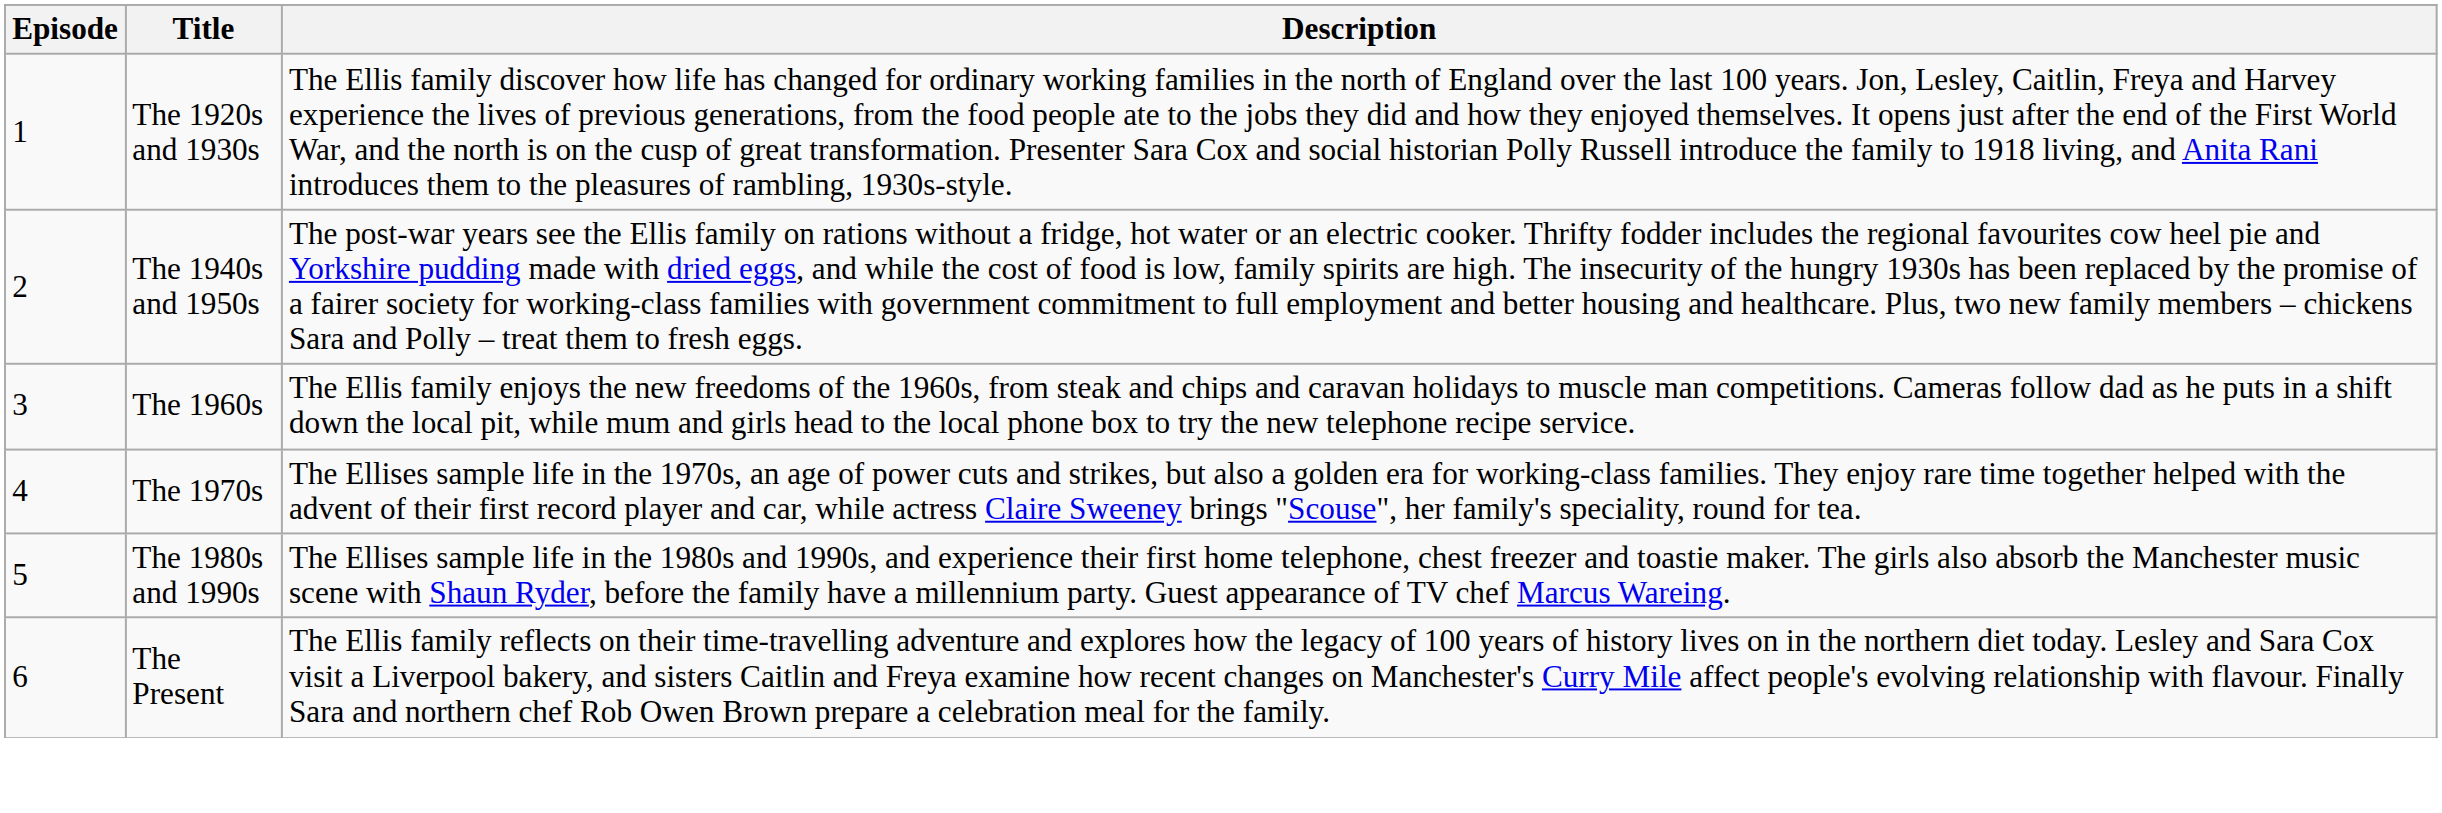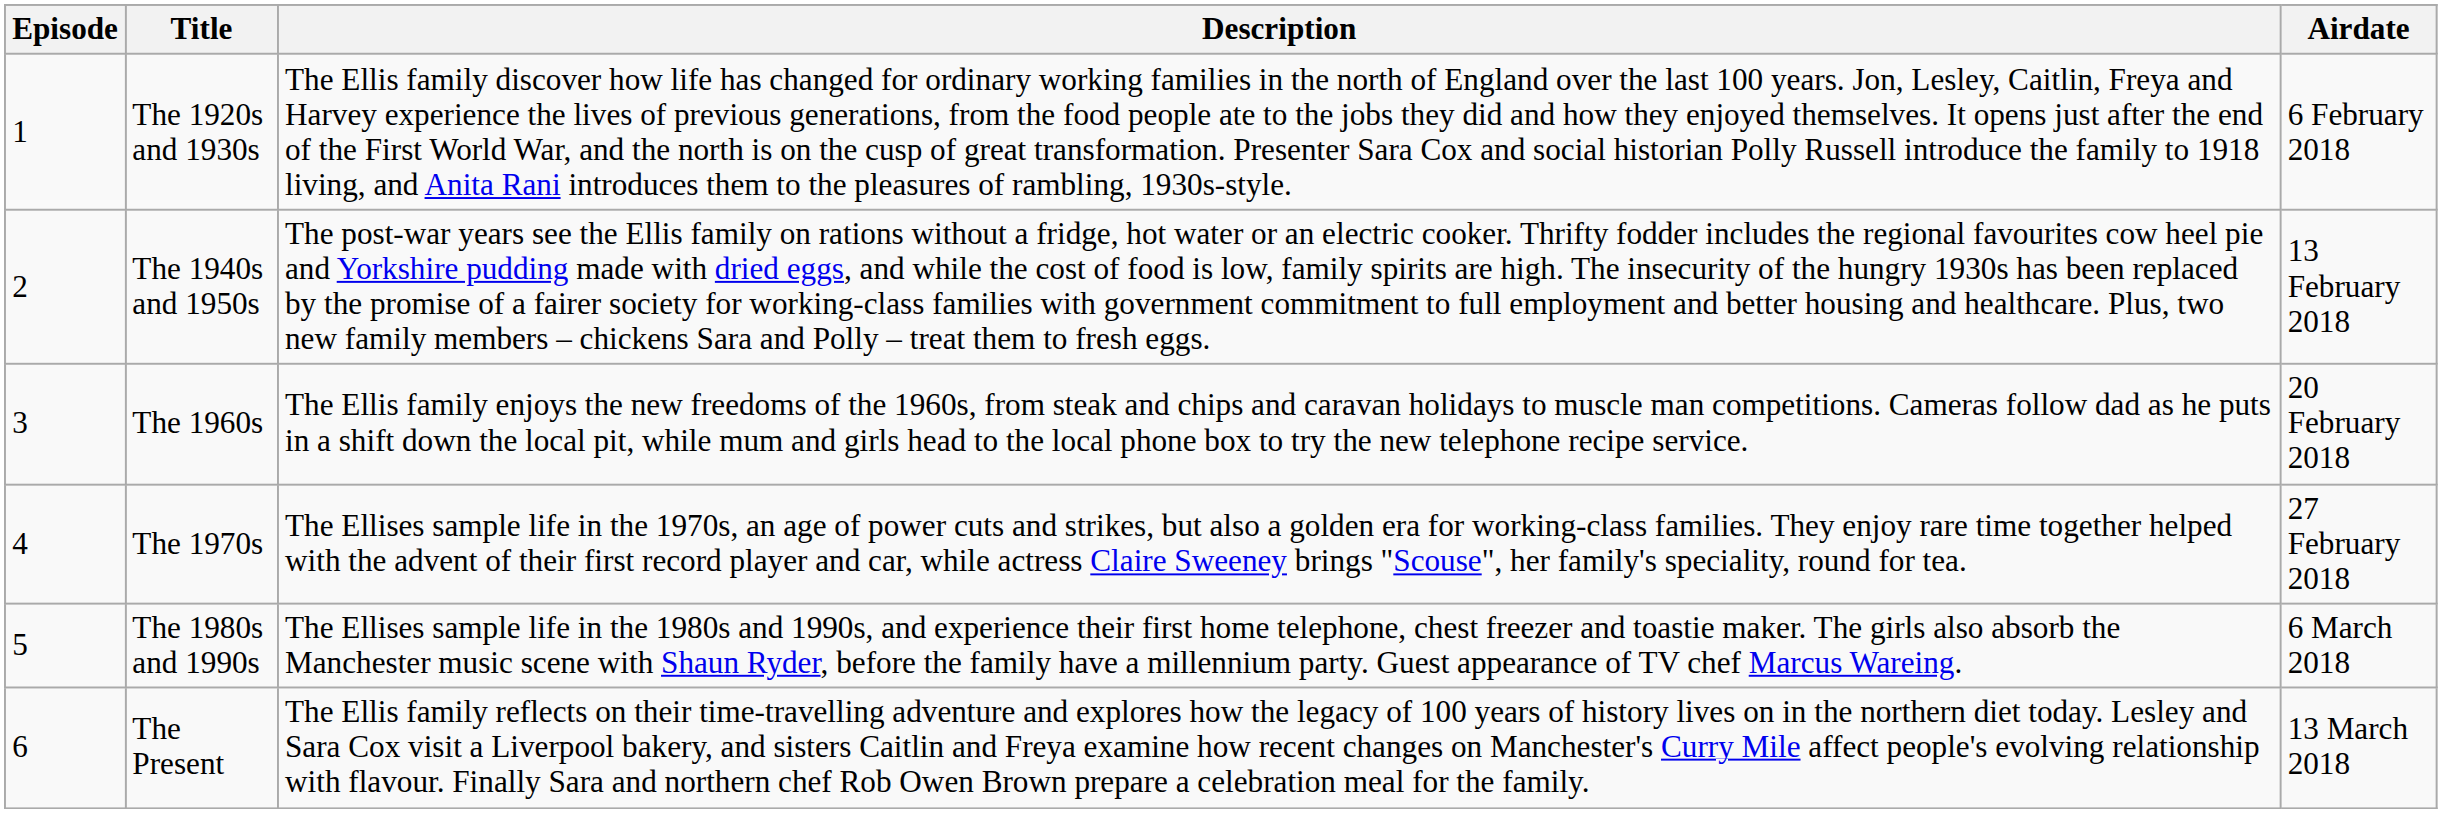+ column: Airdate | 6 February 2018 | 13 February 2018 | 20 February 2018 | 27 February 2018 | 6 March 2018 | 13 March 2018
